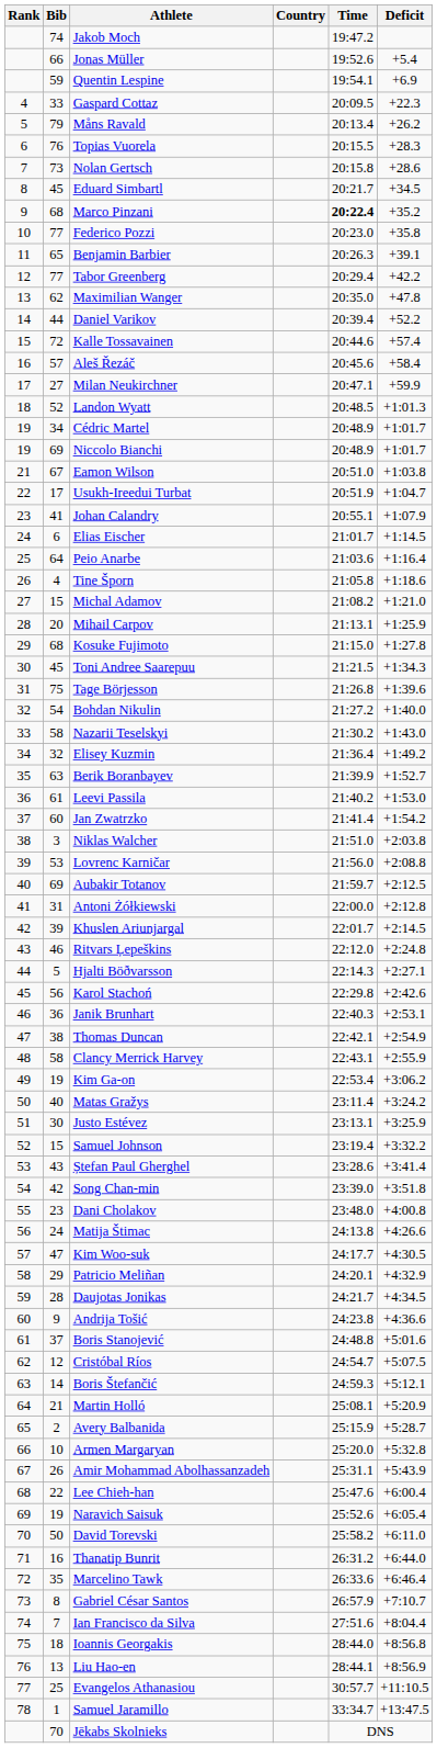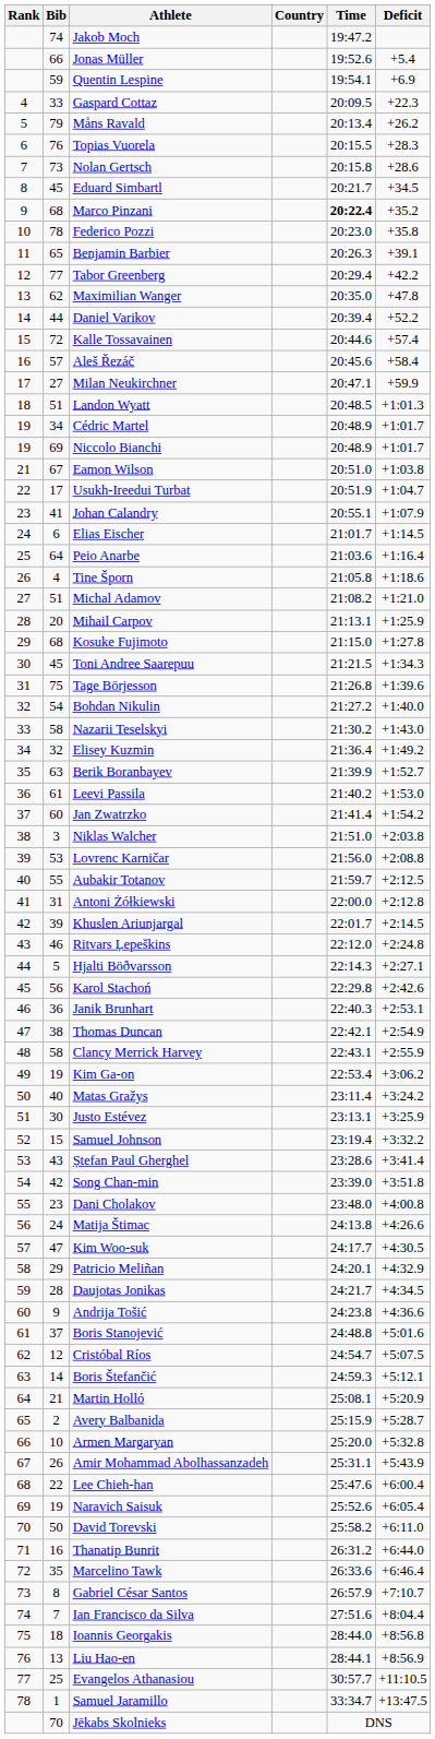Federico Pozzi | Bib: 77 -> 78
Landon Wyatt | Bib: 52 -> 51
Michal Adamov | Bib: 15 -> 51
Aubakir Totanov | Bib: 69 -> 55
